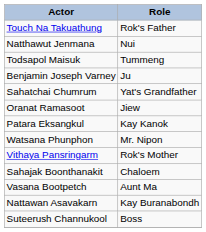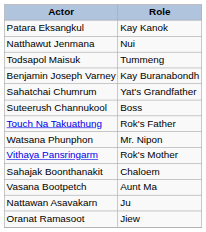rows swapped: Patara Eksangkul <-> Touch Na Takuathung
Benjamin Joseph Varney | Role: Ju -> Kay Buranabondh
rows swapped: Suteerush Channukool <-> Oranat Ramasoot
Nattawan Asavakarn | Role: Kay Buranabondh -> Ju
